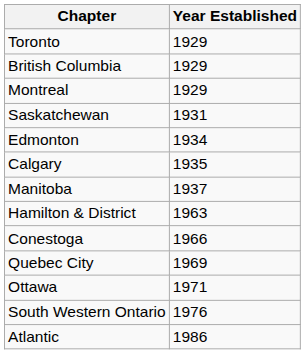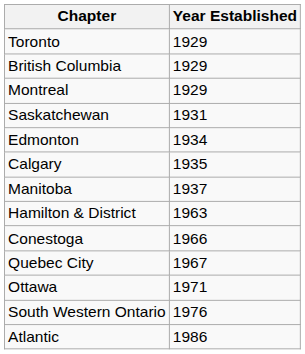Quebec City | Year Established: 1969 -> 1967
